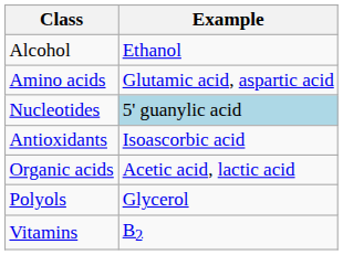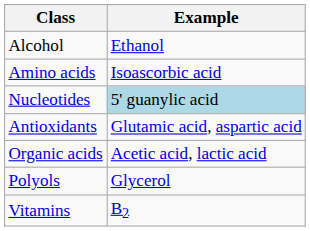Amino acids | Example: Glutamic acid, aspartic acid -> Isoascorbic acid
Antioxidants | Example: Isoascorbic acid -> Glutamic acid, aspartic acid
